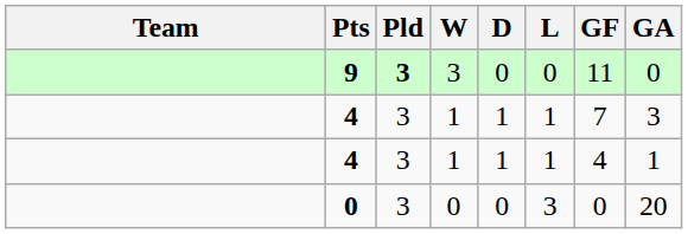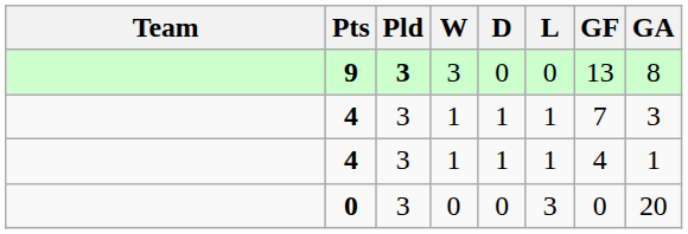9 | GF: 11 -> 13
9 | GA: 0 -> 8
